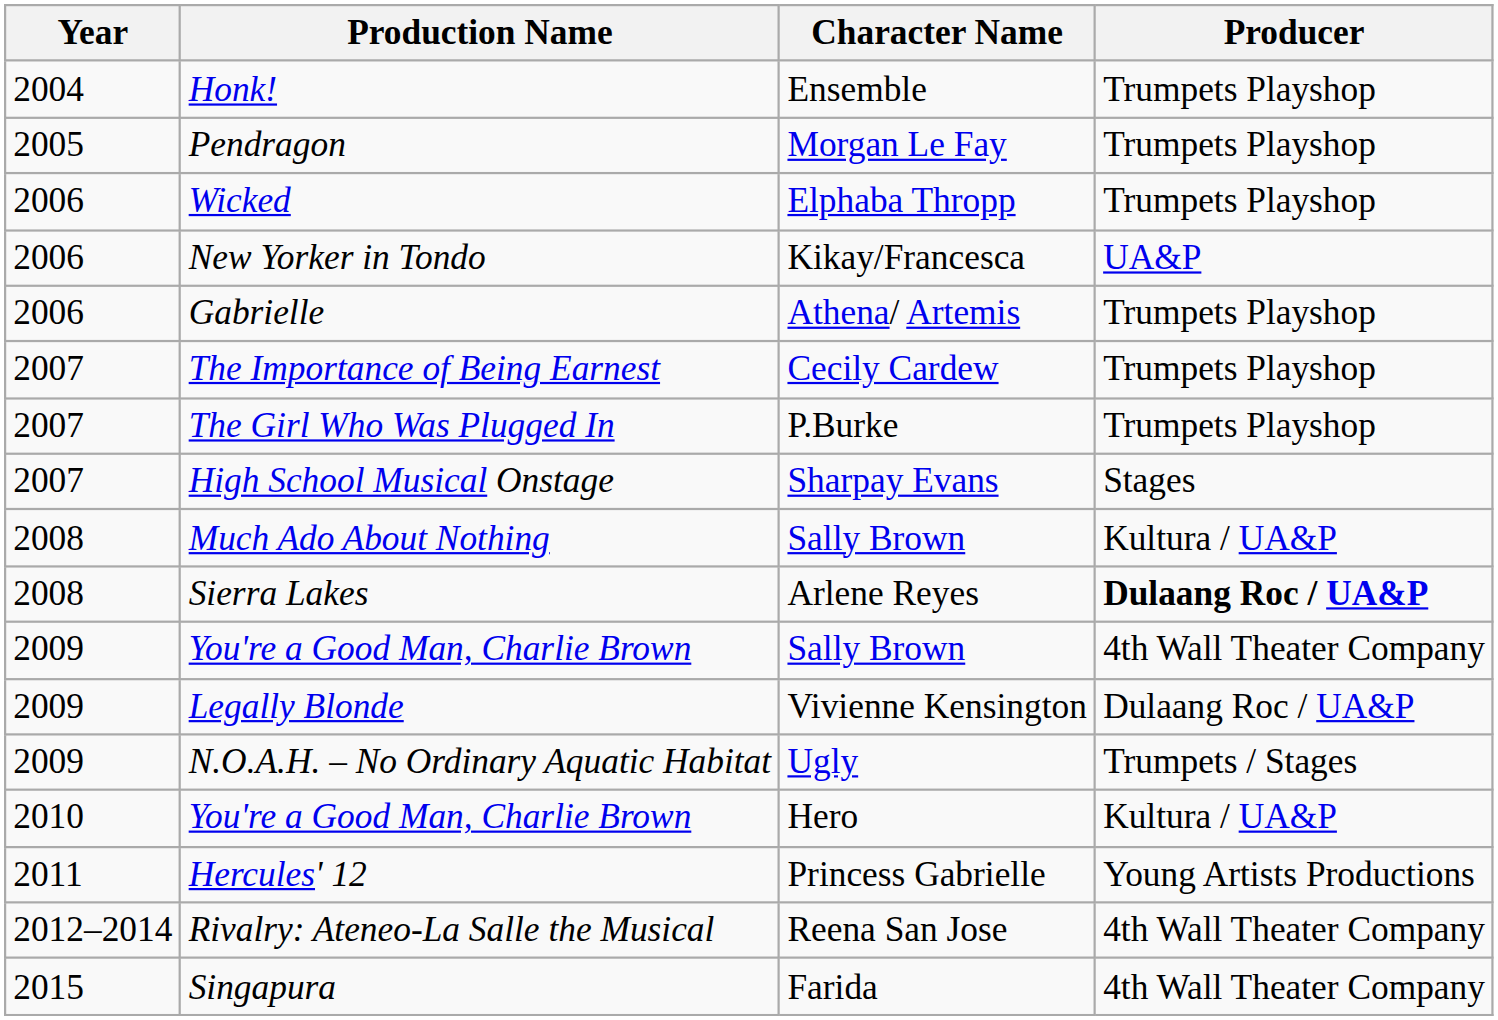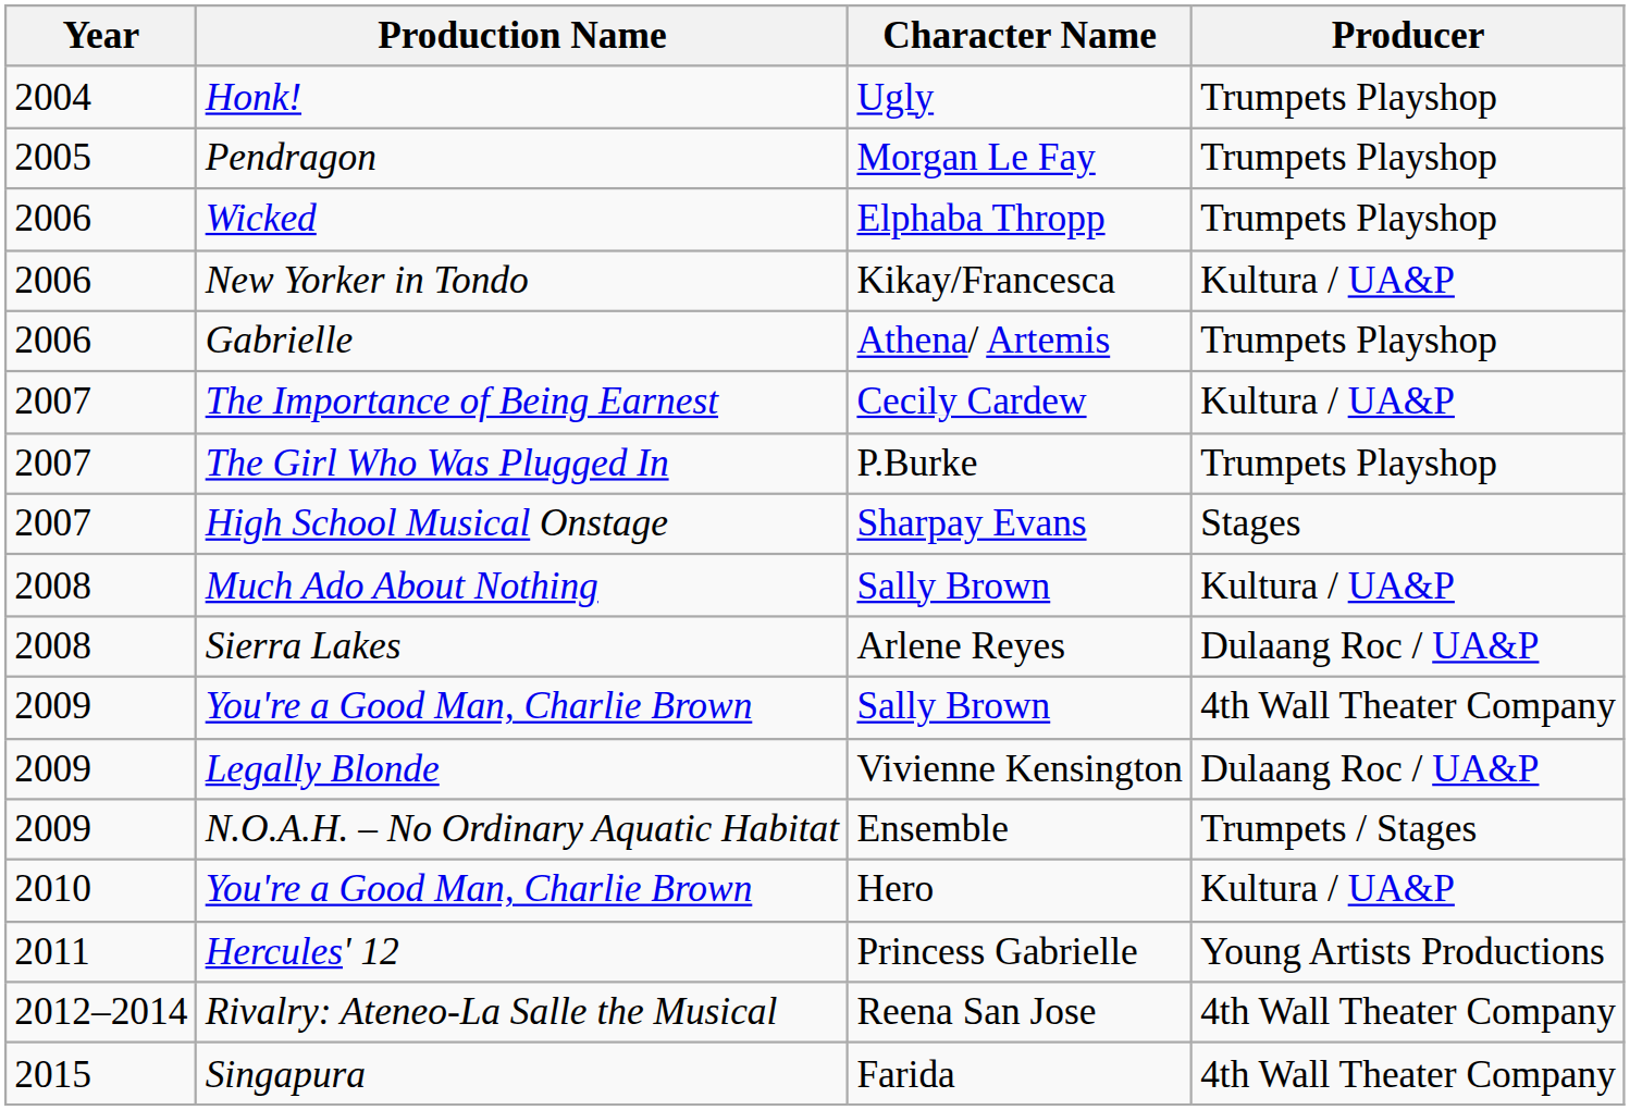Honk! | Character Name: Ensemble -> Ugly
New Yorker in Tondo | Producer: UA&P -> Kultura / UA&P
The Importance of Being Earnest | Producer: Trumpets Playshop -> Kultura / UA&P
Sierra Lakes | Producer: bold -> normal
N.O.A.H. – No Ordinary Aquatic Habitat | Character Name: Ugly -> Ensemble
